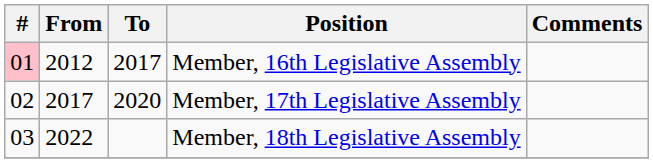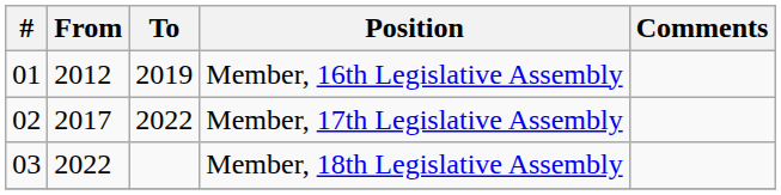Member, 16th Legislative Assembly | #: pink background -> no background
Member, 16th Legislative Assembly | To: 2017 -> 2019
Member, 17th Legislative Assembly | To: 2020 -> 2022
